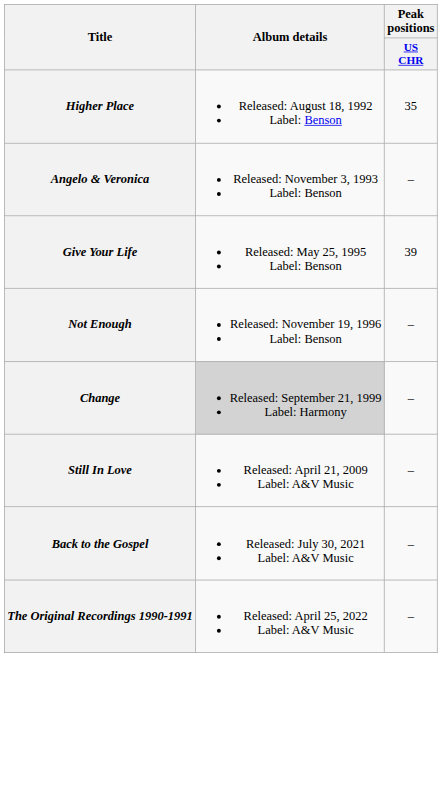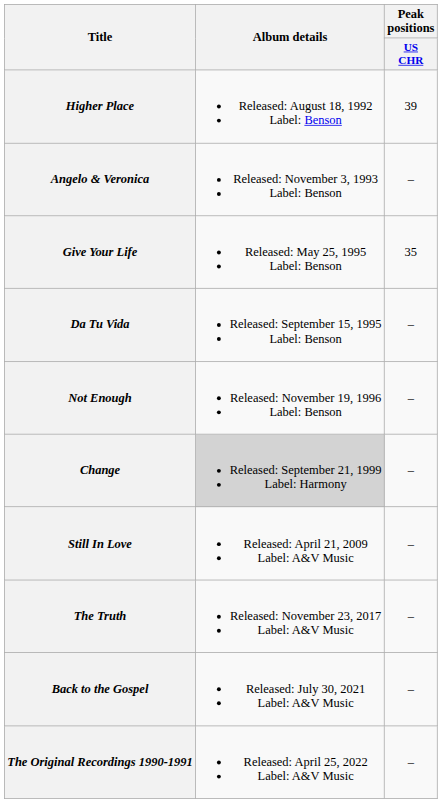Higher Place | Peak positions / US CHR: 35 -> 39
Give Your Life | Peak positions / US CHR: 39 -> 35
+ row: Da Tu Vida | Released: September 15, 1995 Label: Benson | –
+ row: The Truth | Released: November 23, 2017 Label: A&V Music | –
